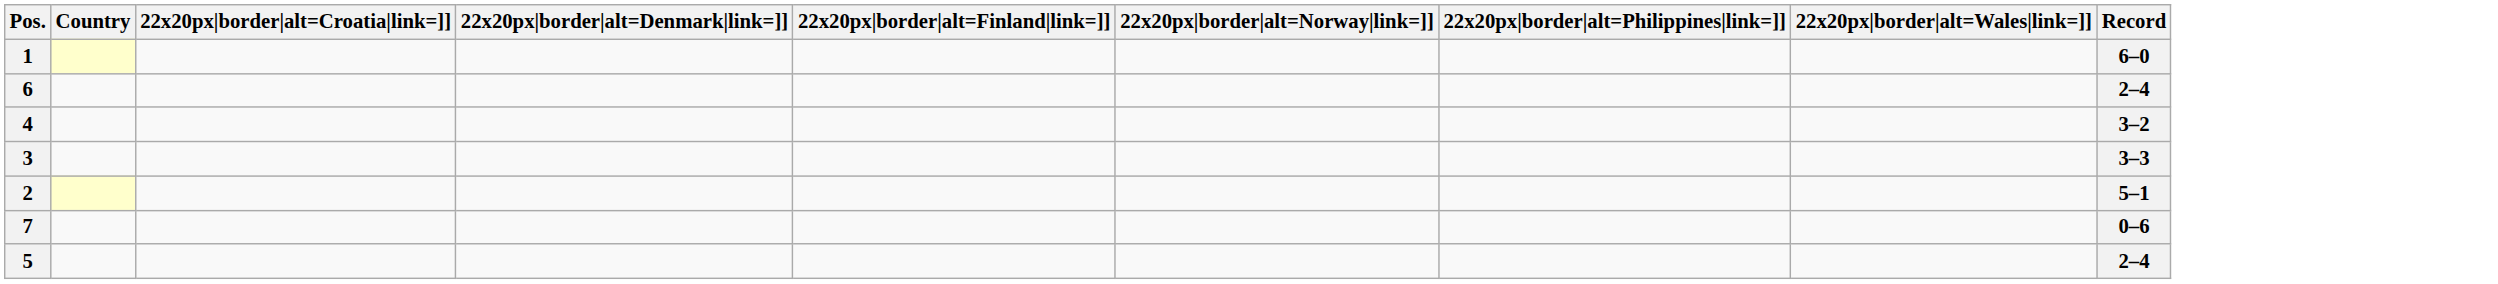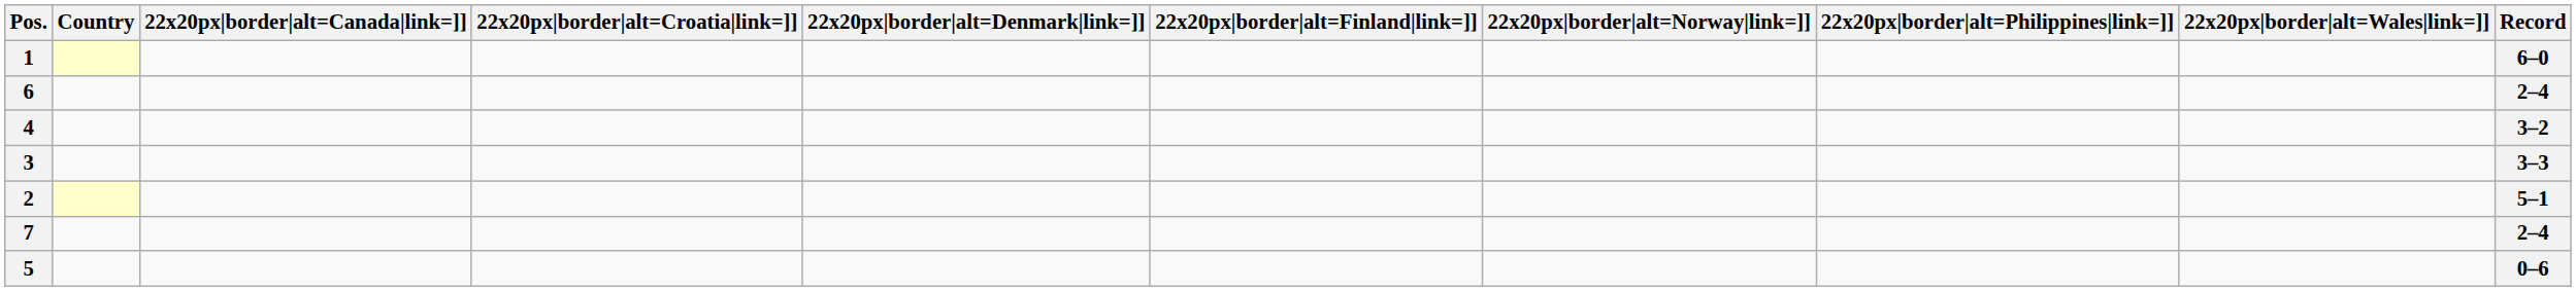+ column: 22x20px|border|alt=Canada|link=]]
7 | Record: 0–6 -> 2–4
5 | Record: 2–4 -> 0–6
